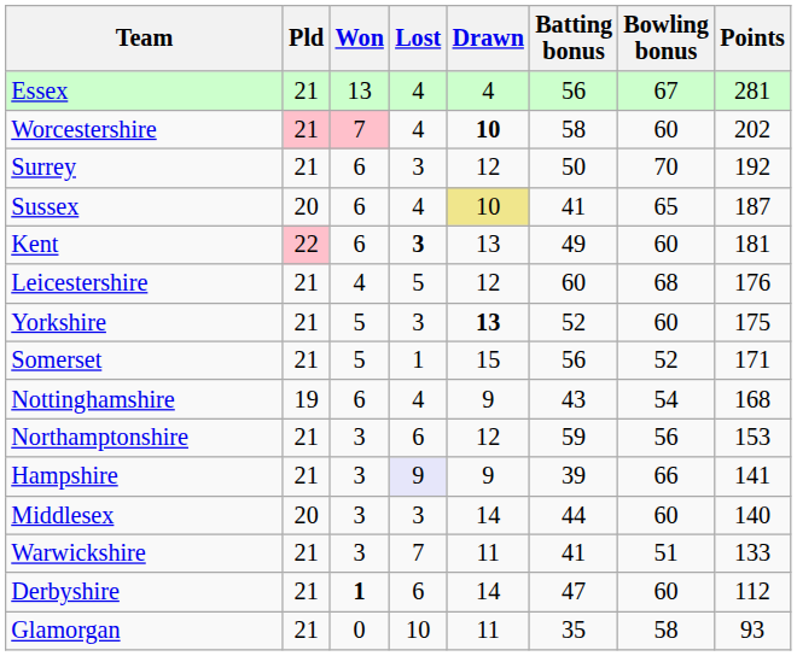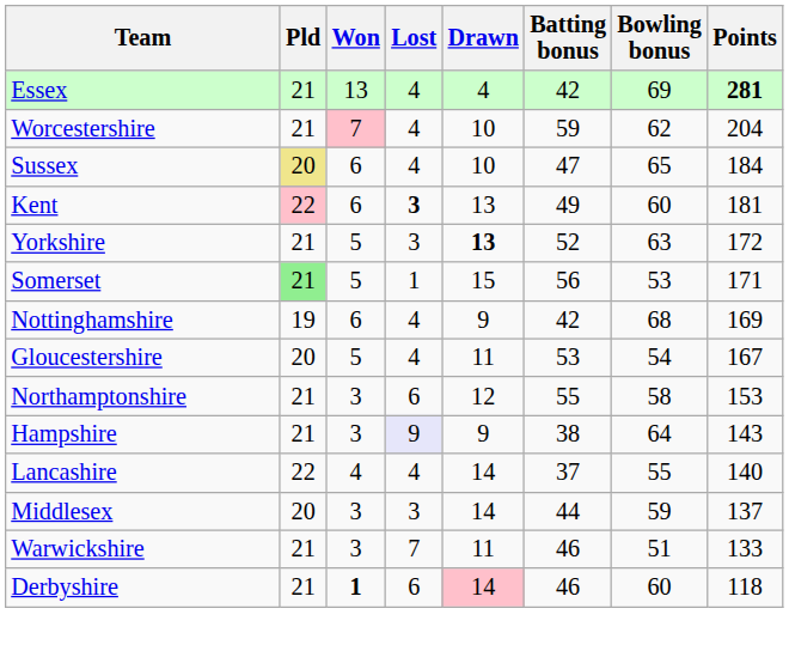Essex | Batting bonus: 56 -> 42
Essex | Bowling bonus: 67 -> 69
Essex | Points: normal -> bold
Worcestershire | Pld: pink background -> no background
Worcestershire | Drawn: bold -> normal
Worcestershire | Batting bonus: 58 -> 59
Worcestershire | Bowling bonus: 60 -> 62
Worcestershire | Points: 202 -> 204
- row: Surrey | 21 | 6 | 3 | 12 | 50 | 70 | 192
Sussex | Pld: no background -> khaki background
Sussex | Drawn: khaki background -> no background
Sussex | Batting bonus: 41 -> 47
Sussex | Points: 187 -> 184
- row: Leicestershire | 21 | 4 | 5 | 12 | 60 | 68 | 176
Yorkshire | Bowling bonus: 60 -> 63
Yorkshire | Points: 175 -> 172
Somerset | Pld: no background -> lightgreen background
Somerset | Bowling bonus: 52 -> 53
Nottinghamshire | Batting bonus: 43 -> 42
Nottinghamshire | Bowling bonus: 54 -> 68
Nottinghamshire | Points: 168 -> 169
+ row: Gloucestershire | 20 | 5 | 4 | 11 | 53 | 54 | 167
Northamptonshire | Batting bonus: 59 -> 55
Northamptonshire | Bowling bonus: 56 -> 58
Hampshire | Batting bonus: 39 -> 38
Hampshire | Bowling bonus: 66 -> 64
Hampshire | Points: 141 -> 143
+ row: Lancashire | 22 | 4 | 4 | 14 | 37 | 55 | 140
Middlesex | Bowling bonus: 60 -> 59
Middlesex | Points: 140 -> 137
Warwickshire | Batting bonus: 41 -> 46
Derbyshire | Drawn: no background -> pink background
Derbyshire | Batting bonus: 47 -> 46
Derbyshire | Points: 112 -> 118
- row: Glamorgan | 21 | 0 | 10 | 11 | 35 | 58 | 93
